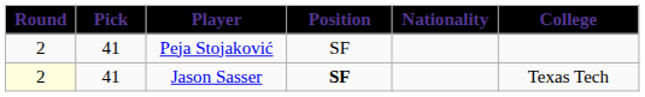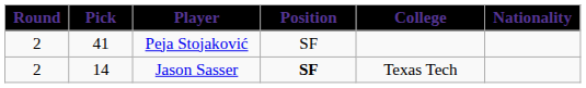columns swapped: Nationality <-> College
Jason Sasser | Round: lightyellow background -> no background
Jason Sasser | Pick: 41 -> 14
